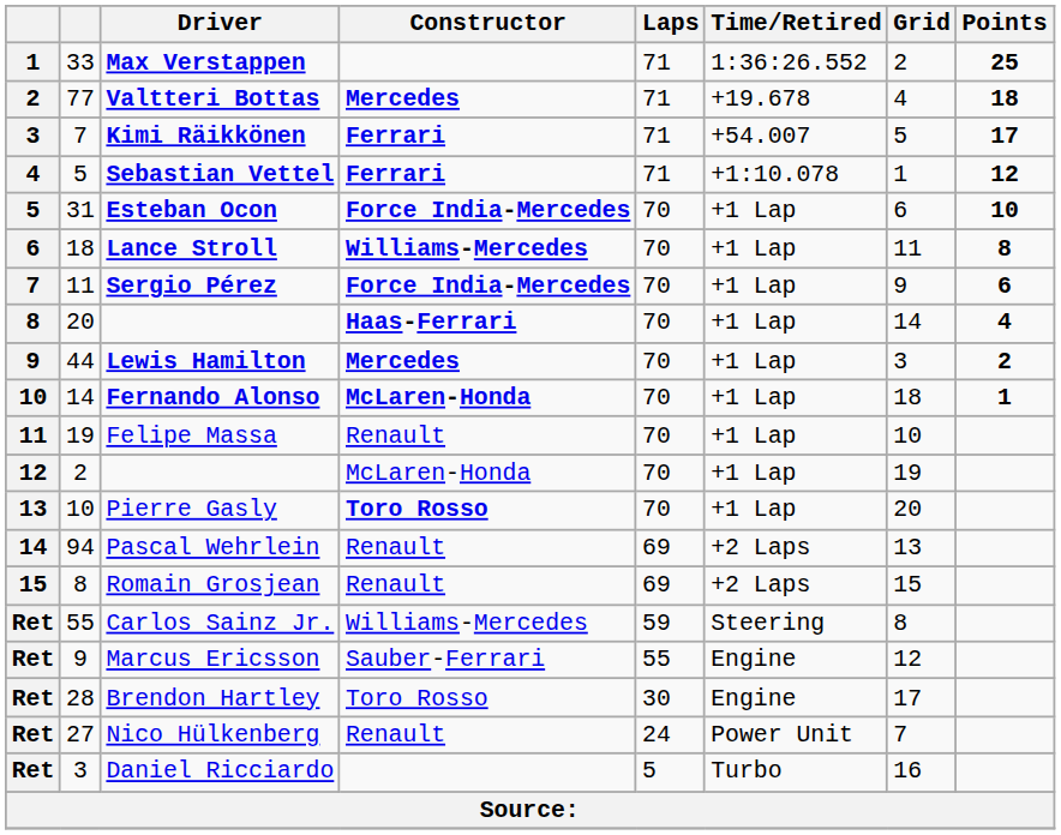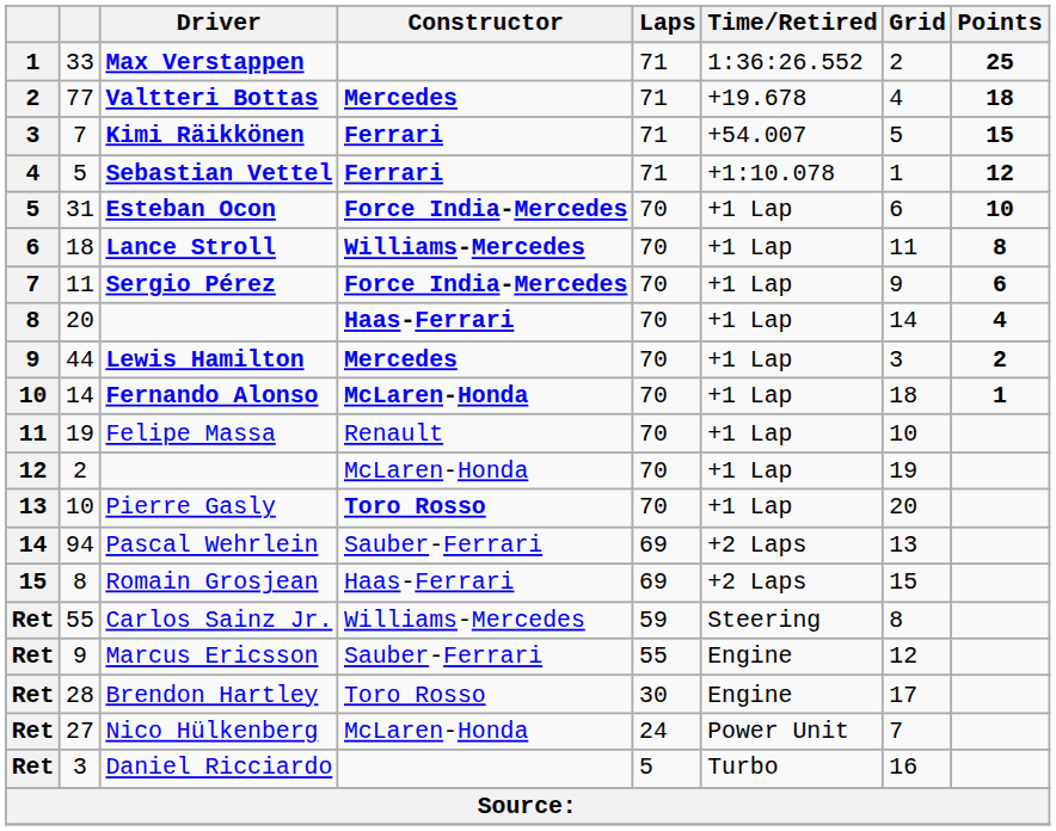Kimi Räikkönen | Points: 17 -> 15
Pascal Wehrlein | Constructor: Renault -> Sauber-Ferrari
Romain Grosjean | Constructor: Renault -> Haas-Ferrari
Nico Hülkenberg | Constructor: Renault -> McLaren-Honda
